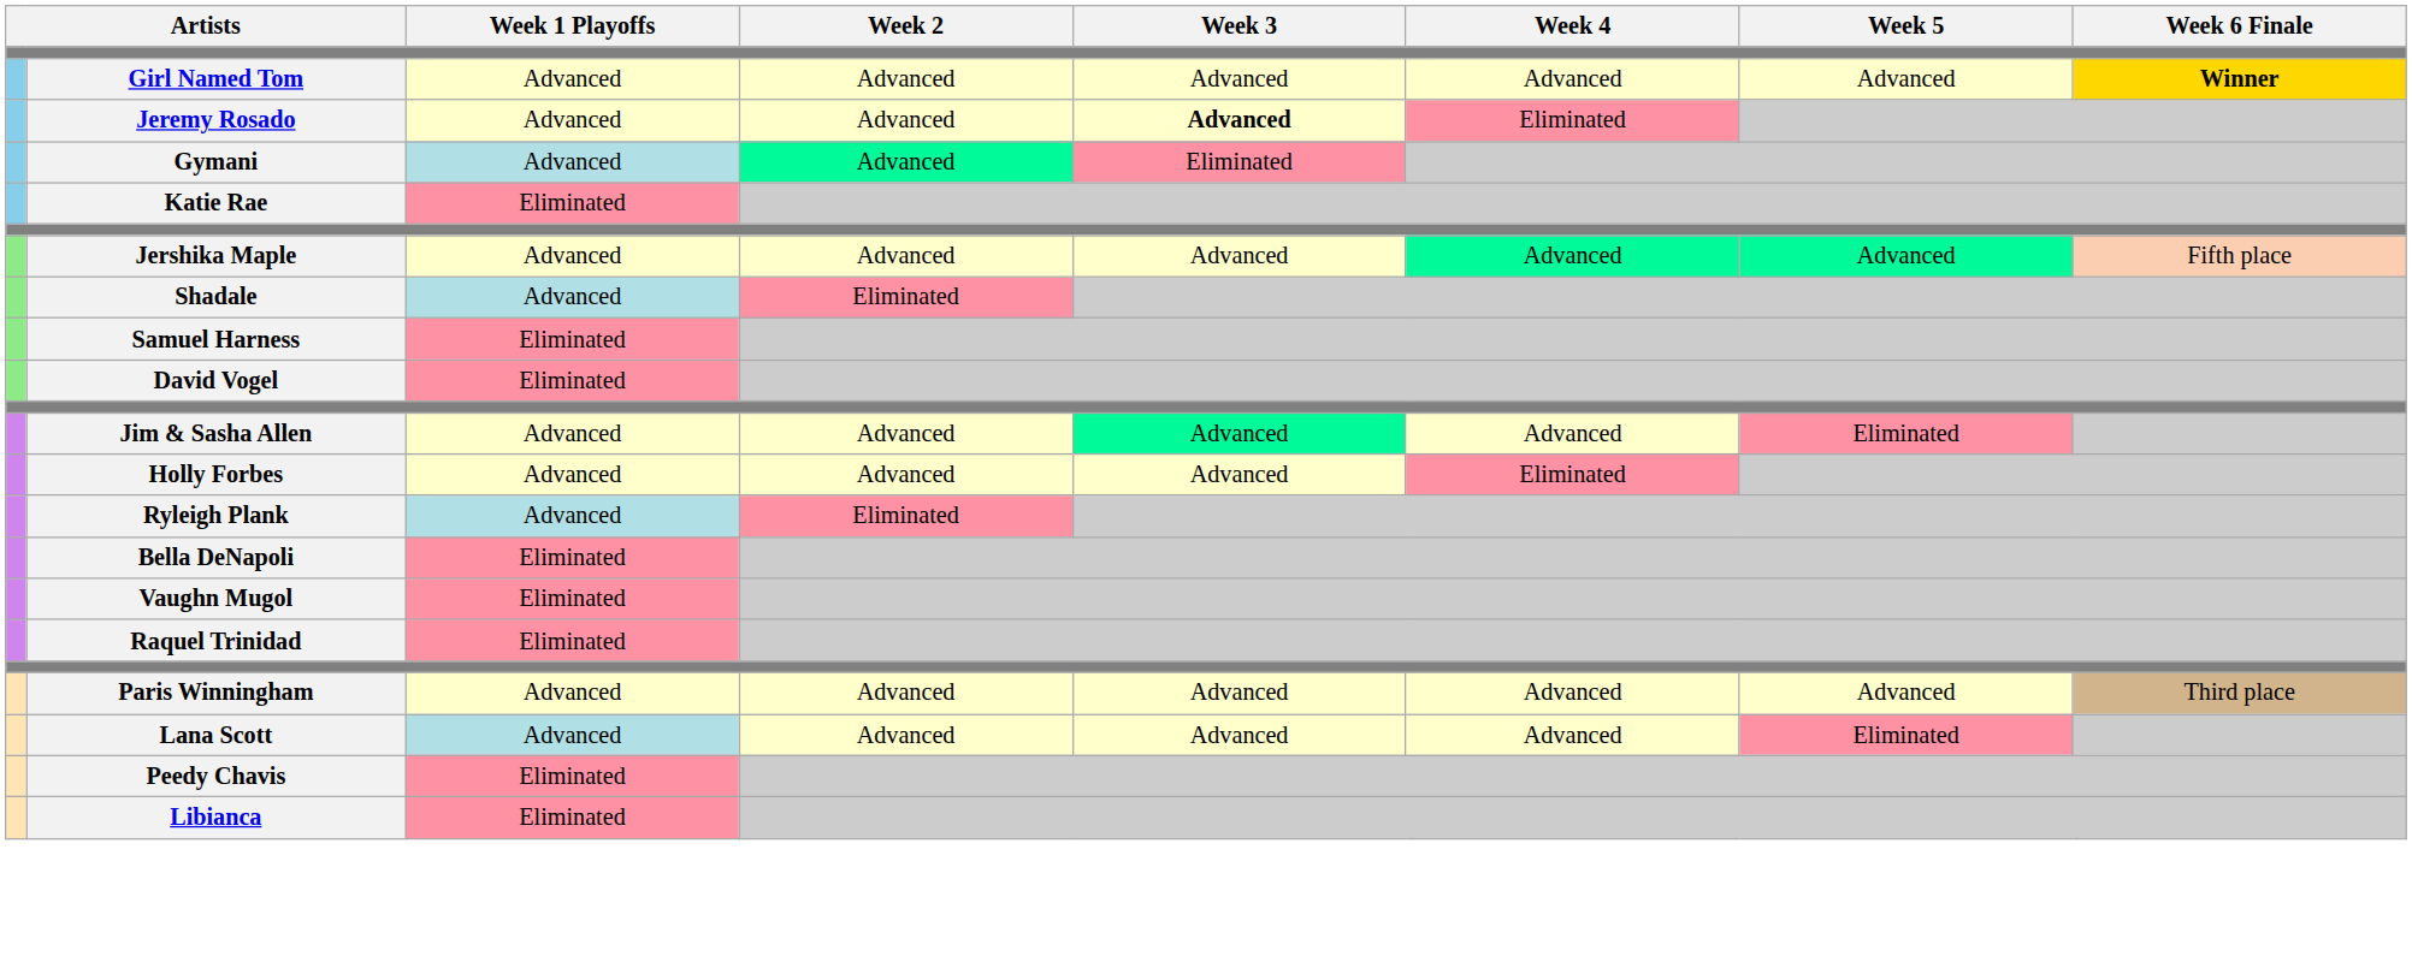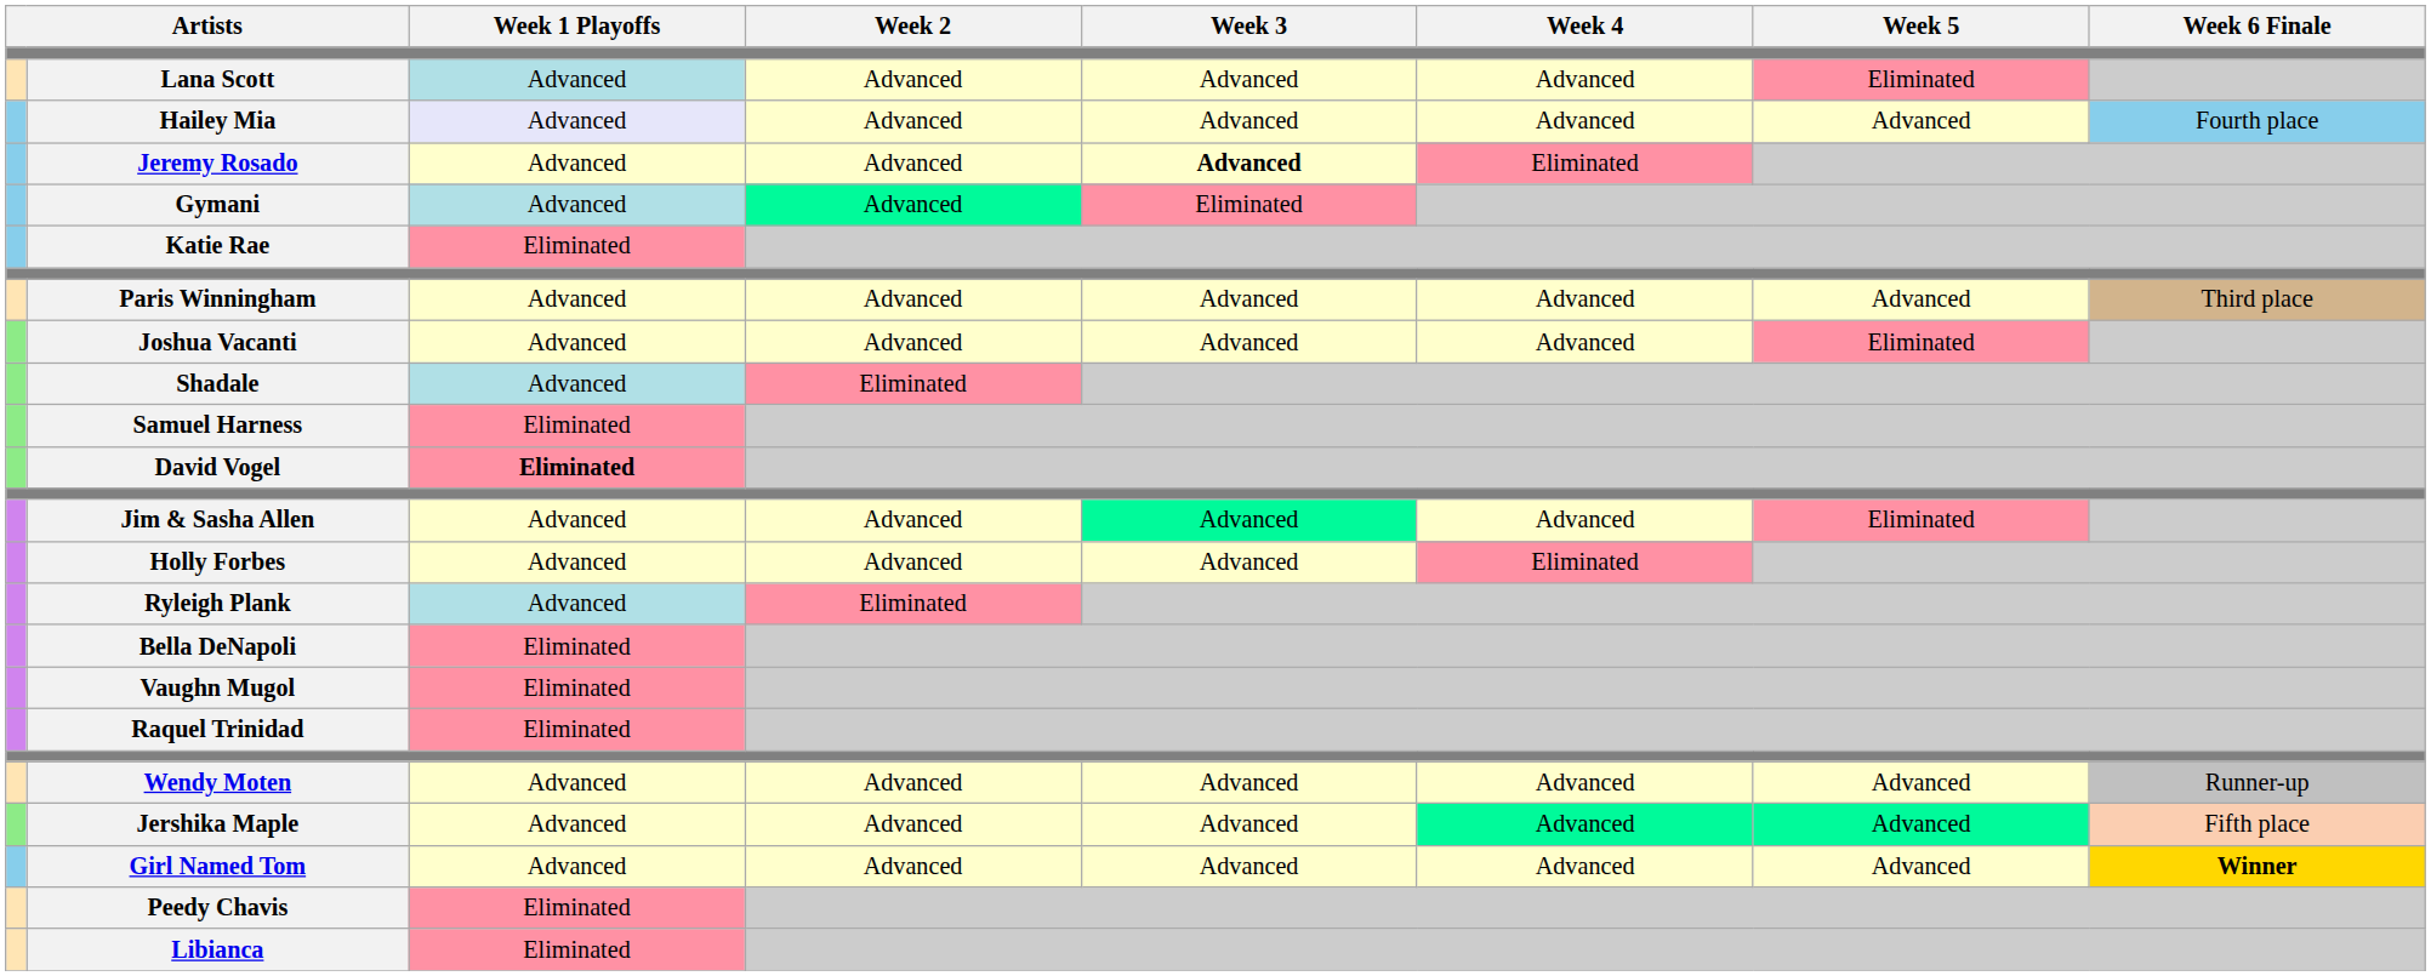rows swapped: Girl Named Tom <-> Lana Scott
+ row: Hailey Mia | Advanced | Advanced | Advanced | Advanced | Advanced | Fourth place
rows swapped: Jershika Maple <-> Paris Winningham
+ row: Joshua Vacanti | Advanced | Advanced | Advanced | Advanced | Eliminated
David Vogel | Week 1 Playoffs: normal -> bold
+ row: Wendy Moten | Advanced | Advanced | Advanced | Advanced | Advanced | Runner-up
